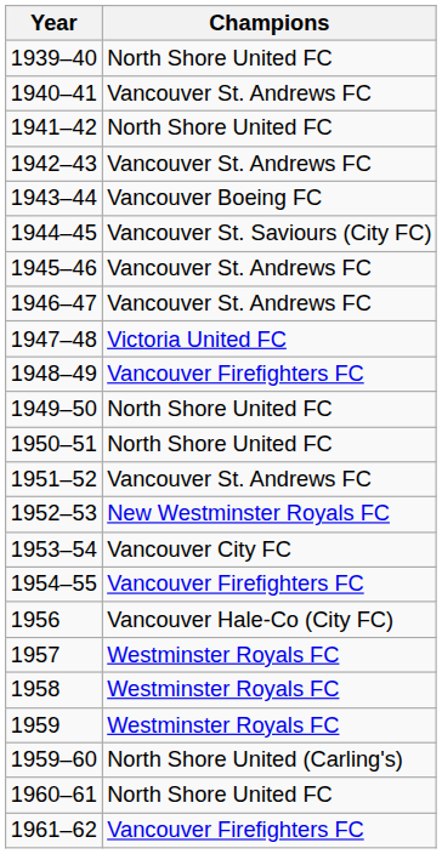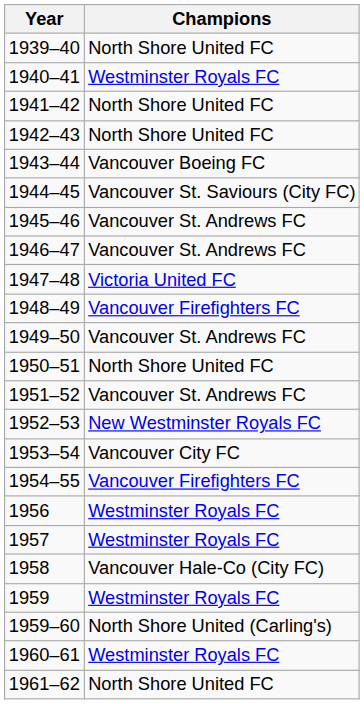1940–41 | Champions: Vancouver St. Andrews FC -> Westminster Royals FC
1942–43 | Champions: Vancouver St. Andrews FC -> North Shore United FC
1949–50 | Champions: North Shore United FC -> Vancouver St. Andrews FC
1956 | Champions: Vancouver Hale-Co (City FC) -> Westminster Royals FC
1958 | Champions: Westminster Royals FC -> Vancouver Hale-Co (City FC)
1960–61 | Champions: North Shore United FC -> Westminster Royals FC
1961–62 | Champions: Vancouver Firefighters FC -> North Shore United FC
